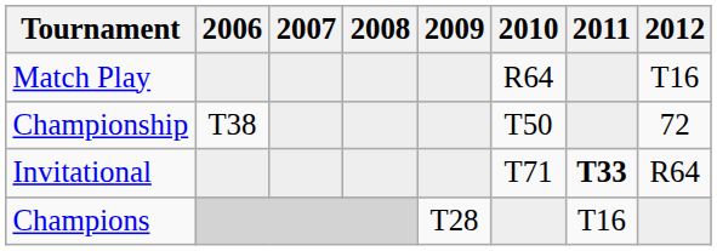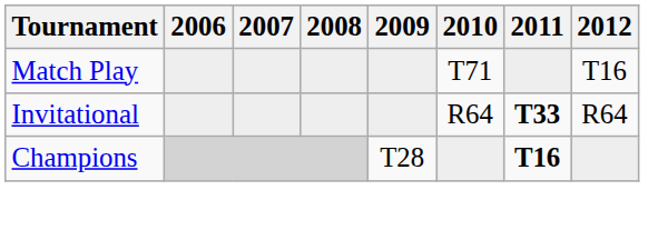Match Play | 2010: R64 -> T71
- row: Championship | T38 | T50 | 72
Invitational | 2010: T71 -> R64
Champions | 2011: normal -> bold
